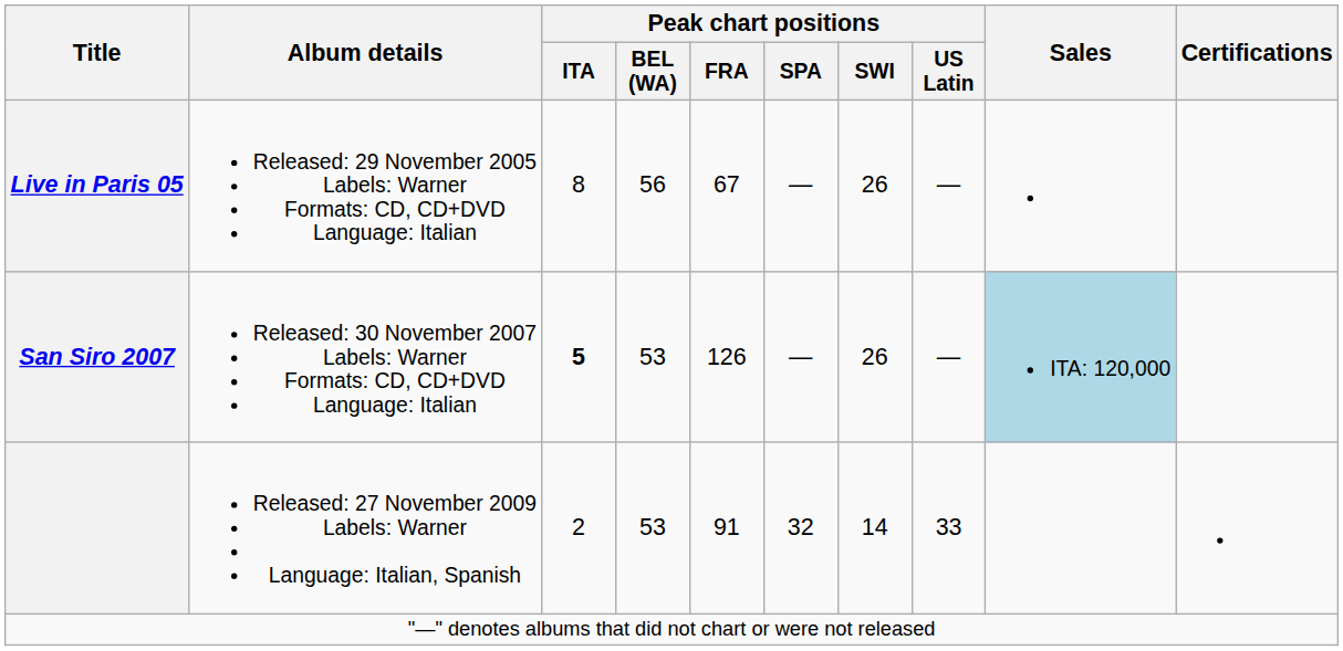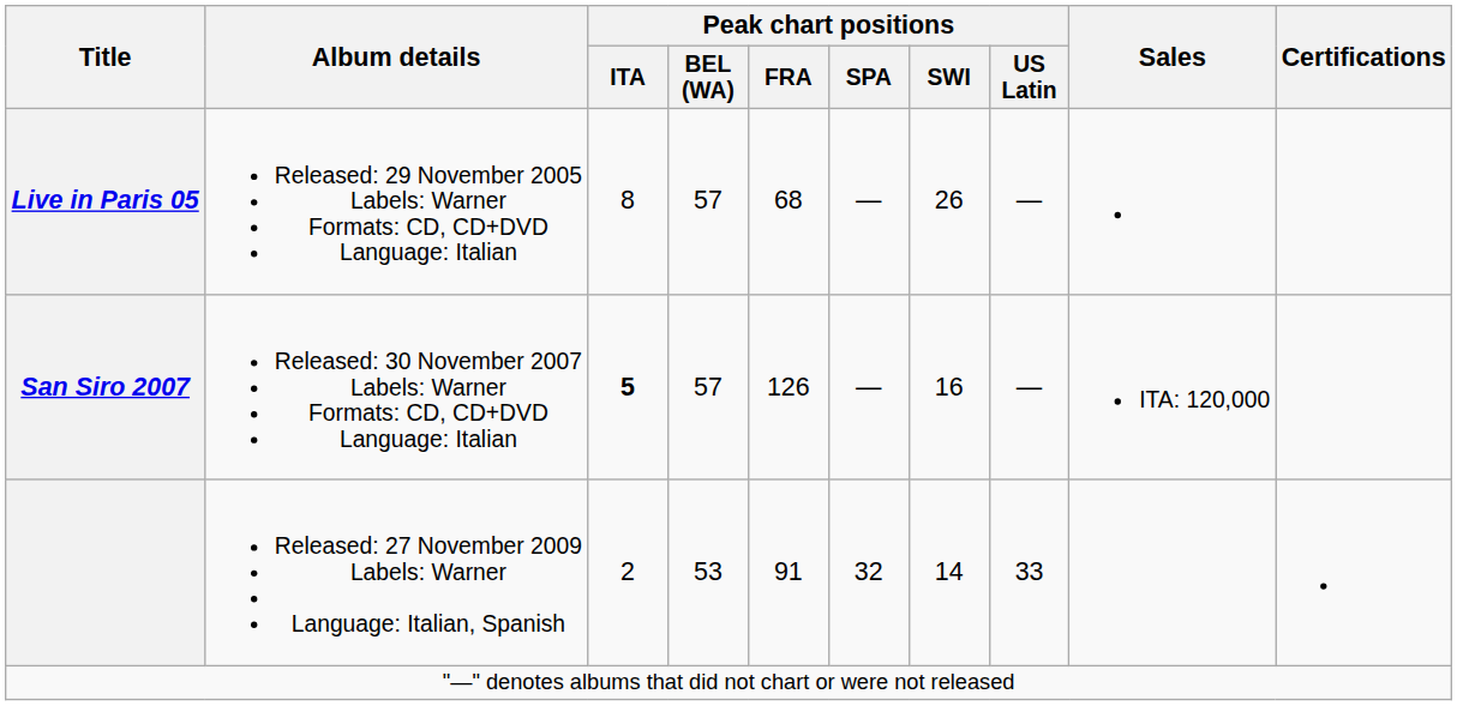Live in Paris 05 | Peak chart positions / BEL (WA): 56 -> 57
Live in Paris 05 | Peak chart positions / FRA: 67 -> 68
San Siro 2007 | Peak chart positions / BEL (WA): 53 -> 57
San Siro 2007 | Peak chart positions / SWI: 26 -> 16
San Siro 2007 | Sales: lightblue background -> no background
